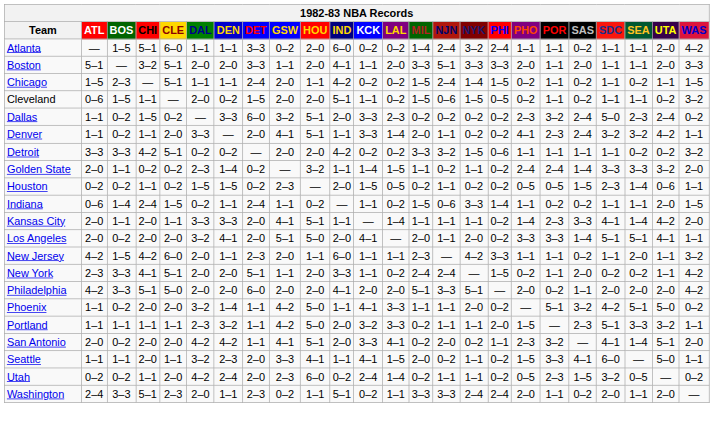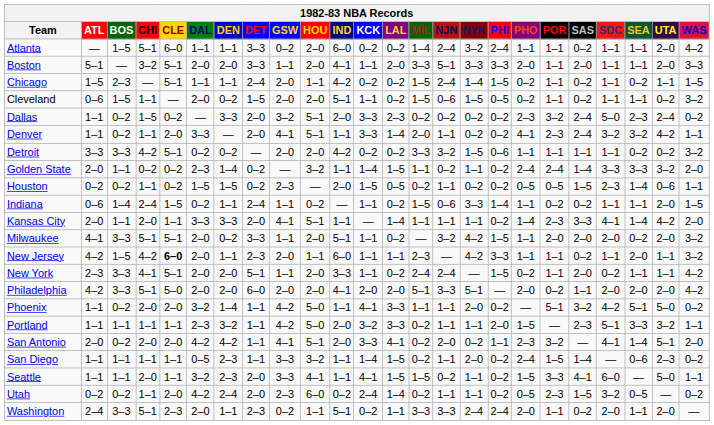Dallas | DET: 6–0 -> 2–0
- row: Los Angeles | 2–0 | 0–2 | 2–0 | 2–0 | 3–2 | 4–1 | 2–0 | 5–1 | 5–0 | 2–0 | 4–1 | — | 2–0 | 1–1 | 2–0 | 0–2 | 3–3 | 3–3 | 1–4 | 5–1 | 5–1 | 4–1 | 1–1
+ row: Milwaukee | 4–1 | 3–3 | 5–1 | 5–1 | 2–0 | 0–2 | 3–3 | 1–1 | 2–0 | 5–1 | 1–1 | 0–2 | — | 3–2 | 4–2 | 1–5 | 1–1 | 2–0 | 2–0 | 2–0 | 0–2 | 2–0 | 3–2
New Jersey | CLE: normal -> bold
New York | SEA: 0–2 -> 1–1
+ row: San Diego | 1–1 | 1–1 | 1–1 | 1–1 | 0–5 | 2–3 | 1–1 | 3–3 | 3–2 | 1–1 | 1–4 | 1–5 | 0–2 | 1–1 | 2–0 | 0–2 | 2–4 | 1–5 | 1–4 | — | 0–6 | 2–3 | 0–2
Seattle | MIL: 2–0 -> 1–5
